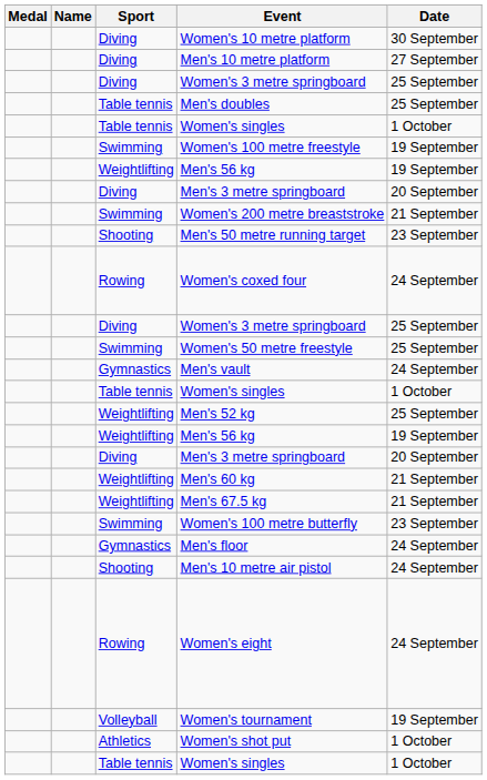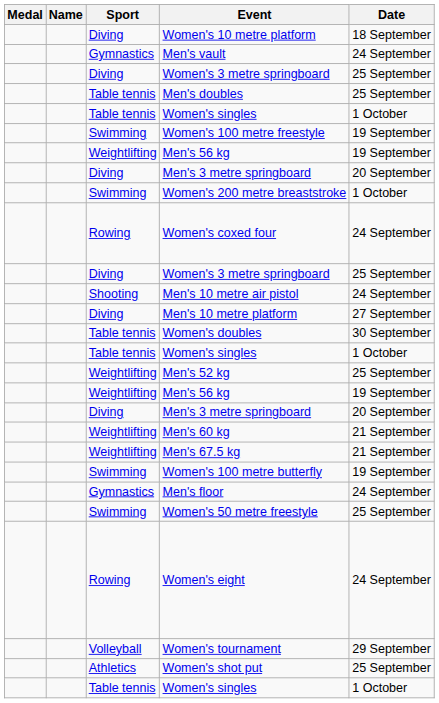Women's 10 metre platform | Date: 30 September -> 18 September
rows swapped: Men's vault <-> Men's 10 metre platform
Women's 200 metre breaststroke | Date: 21 September -> 1 October
- row: Shooting | Men's 50 metre running target | 23 September
rows swapped: Women's 50 metre freestyle <-> Men's 10 metre air pistol
+ row: Table tennis | Women's doubles | 30 September
Women's 100 metre butterfly | Date: 23 September -> 19 September
Women's tournament | Date: 19 September -> 29 September
Women's shot put | Date: 1 October -> 25 September
